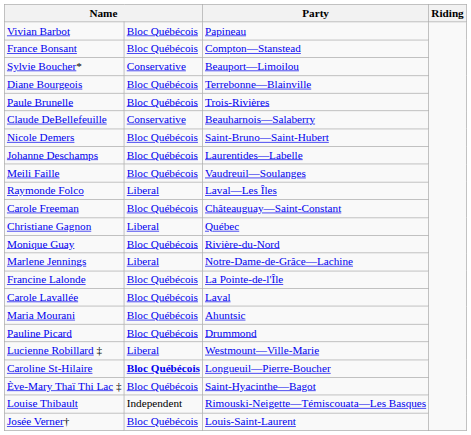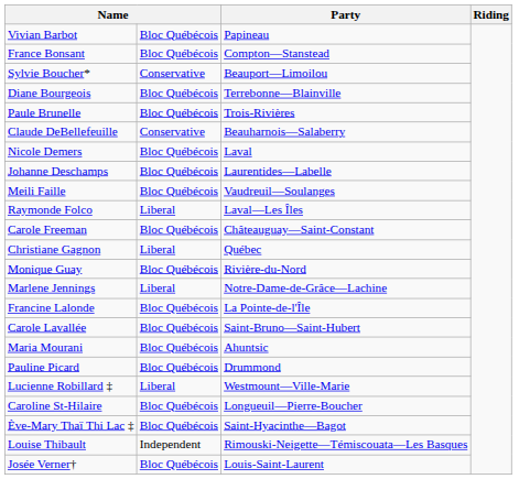Nicole Demers | Party: Saint-Bruno—Saint-Hubert -> Laval
Carole Lavallée | Party: Laval -> Saint-Bruno—Saint-Hubert
Caroline St-Hilaire | column 2: bold -> normal
